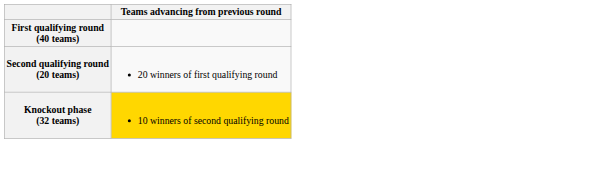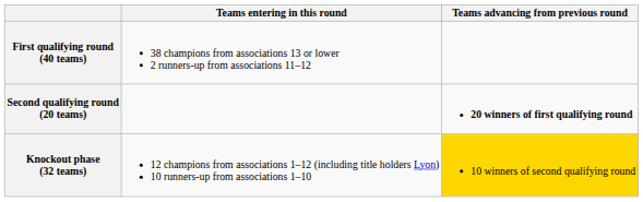+ column: Teams entering in this round | 38 champions from associations 13 or lower 2 runners-up from associations 11–12 | 12 champions from associations 1–12 (including title holders Lyon) 10 runners-up from associations 1–10
Second qualifying round (20 teams) | Teams advancing from previous round: normal -> bold
